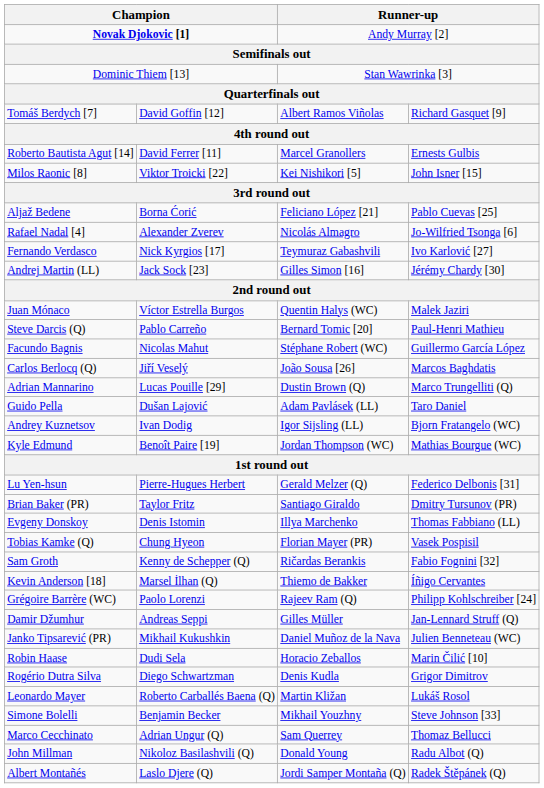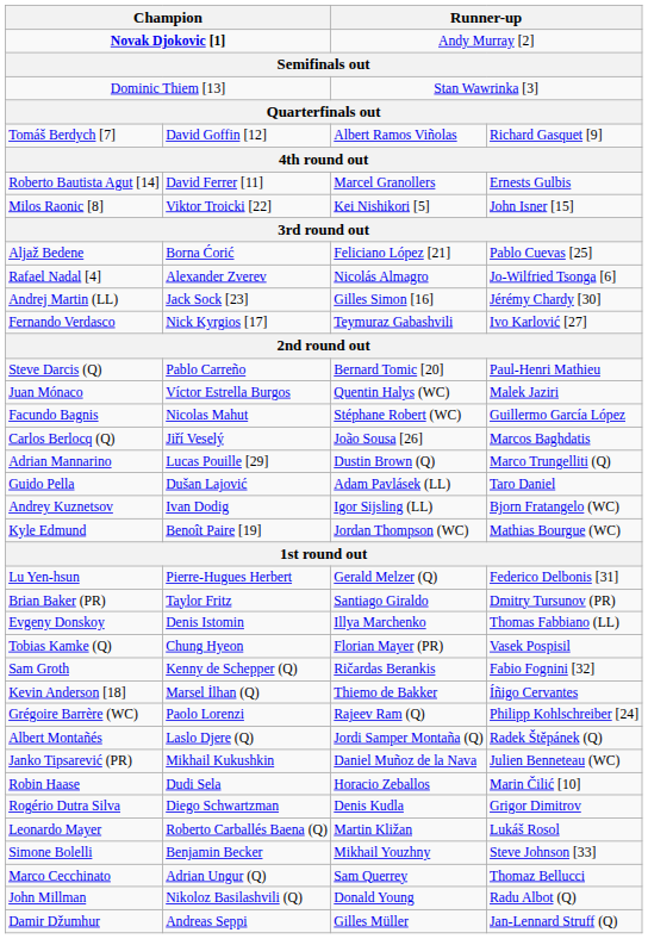rows swapped: Andrej Martin (LL) <-> Fernando Verdasco
rows swapped: Steve Darcis (Q) <-> Juan Mónaco
rows swapped: Damir Džumhur <-> Albert Montañés
